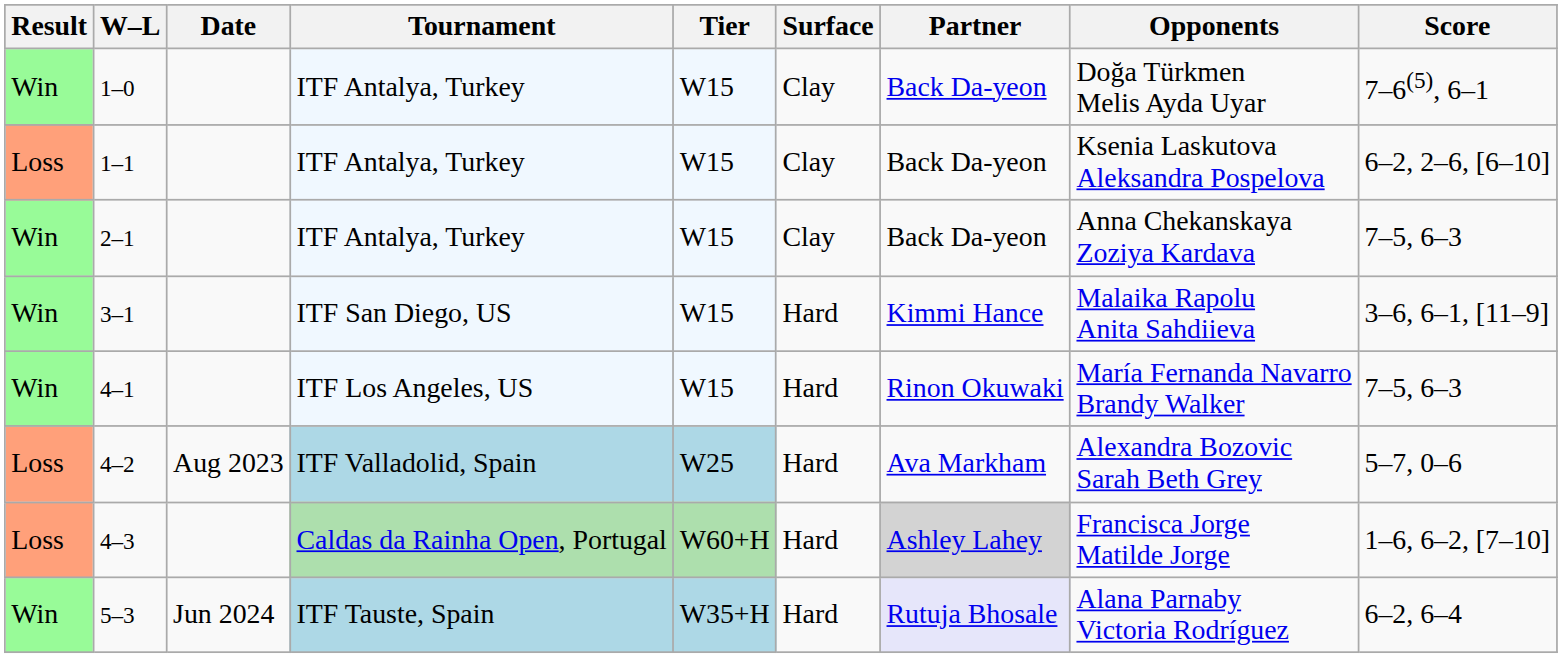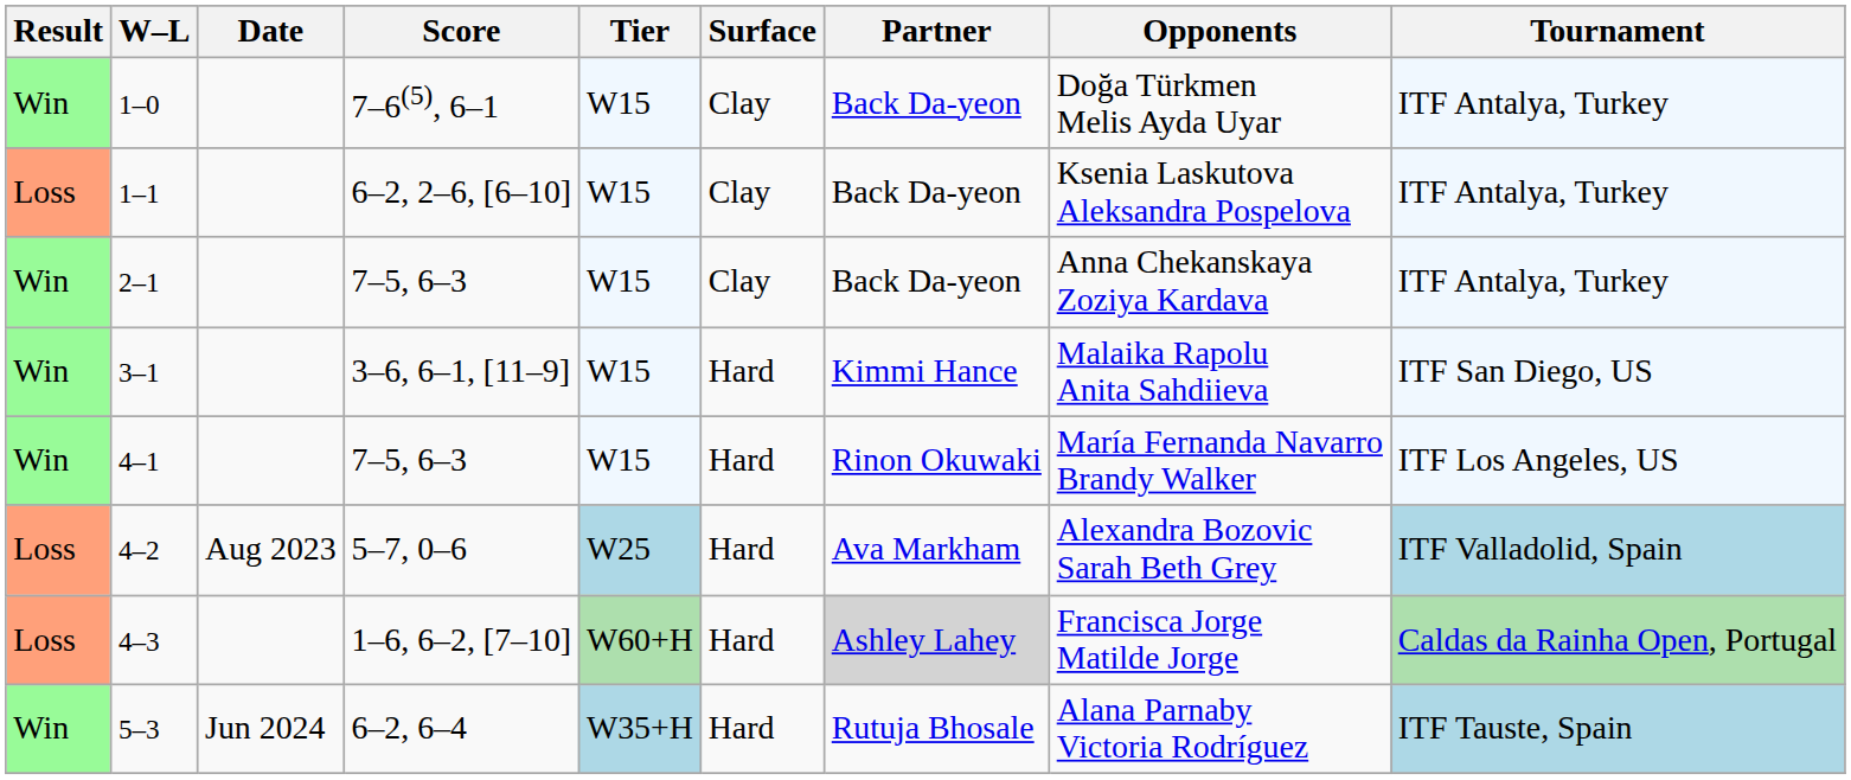columns swapped: Tournament <-> Score
5–3 | Partner: lavender background -> no background
